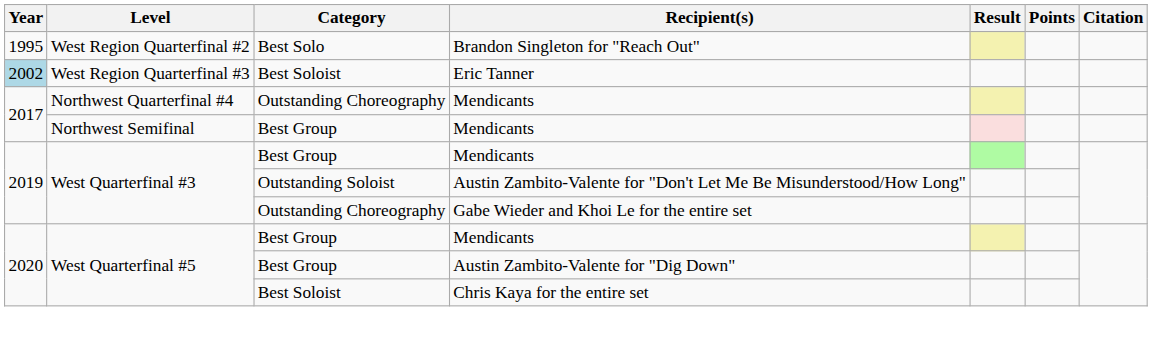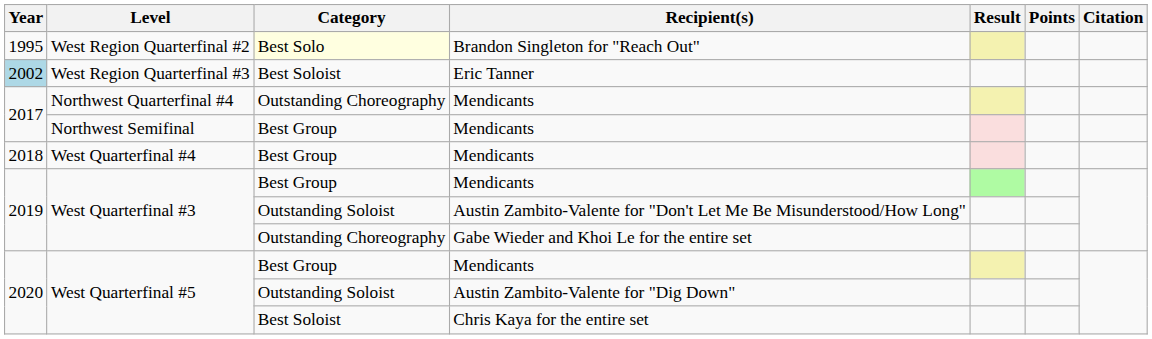West Region Quarterfinal #2 | Category: no background -> lightyellow background
+ row: 2018 | West Quarterfinal #4 | Best Group | Mendicants
West Quarterfinal #5 / Austin Zambito-Valente for "Dig Down" | Category: Best Group -> Outstanding Soloist
